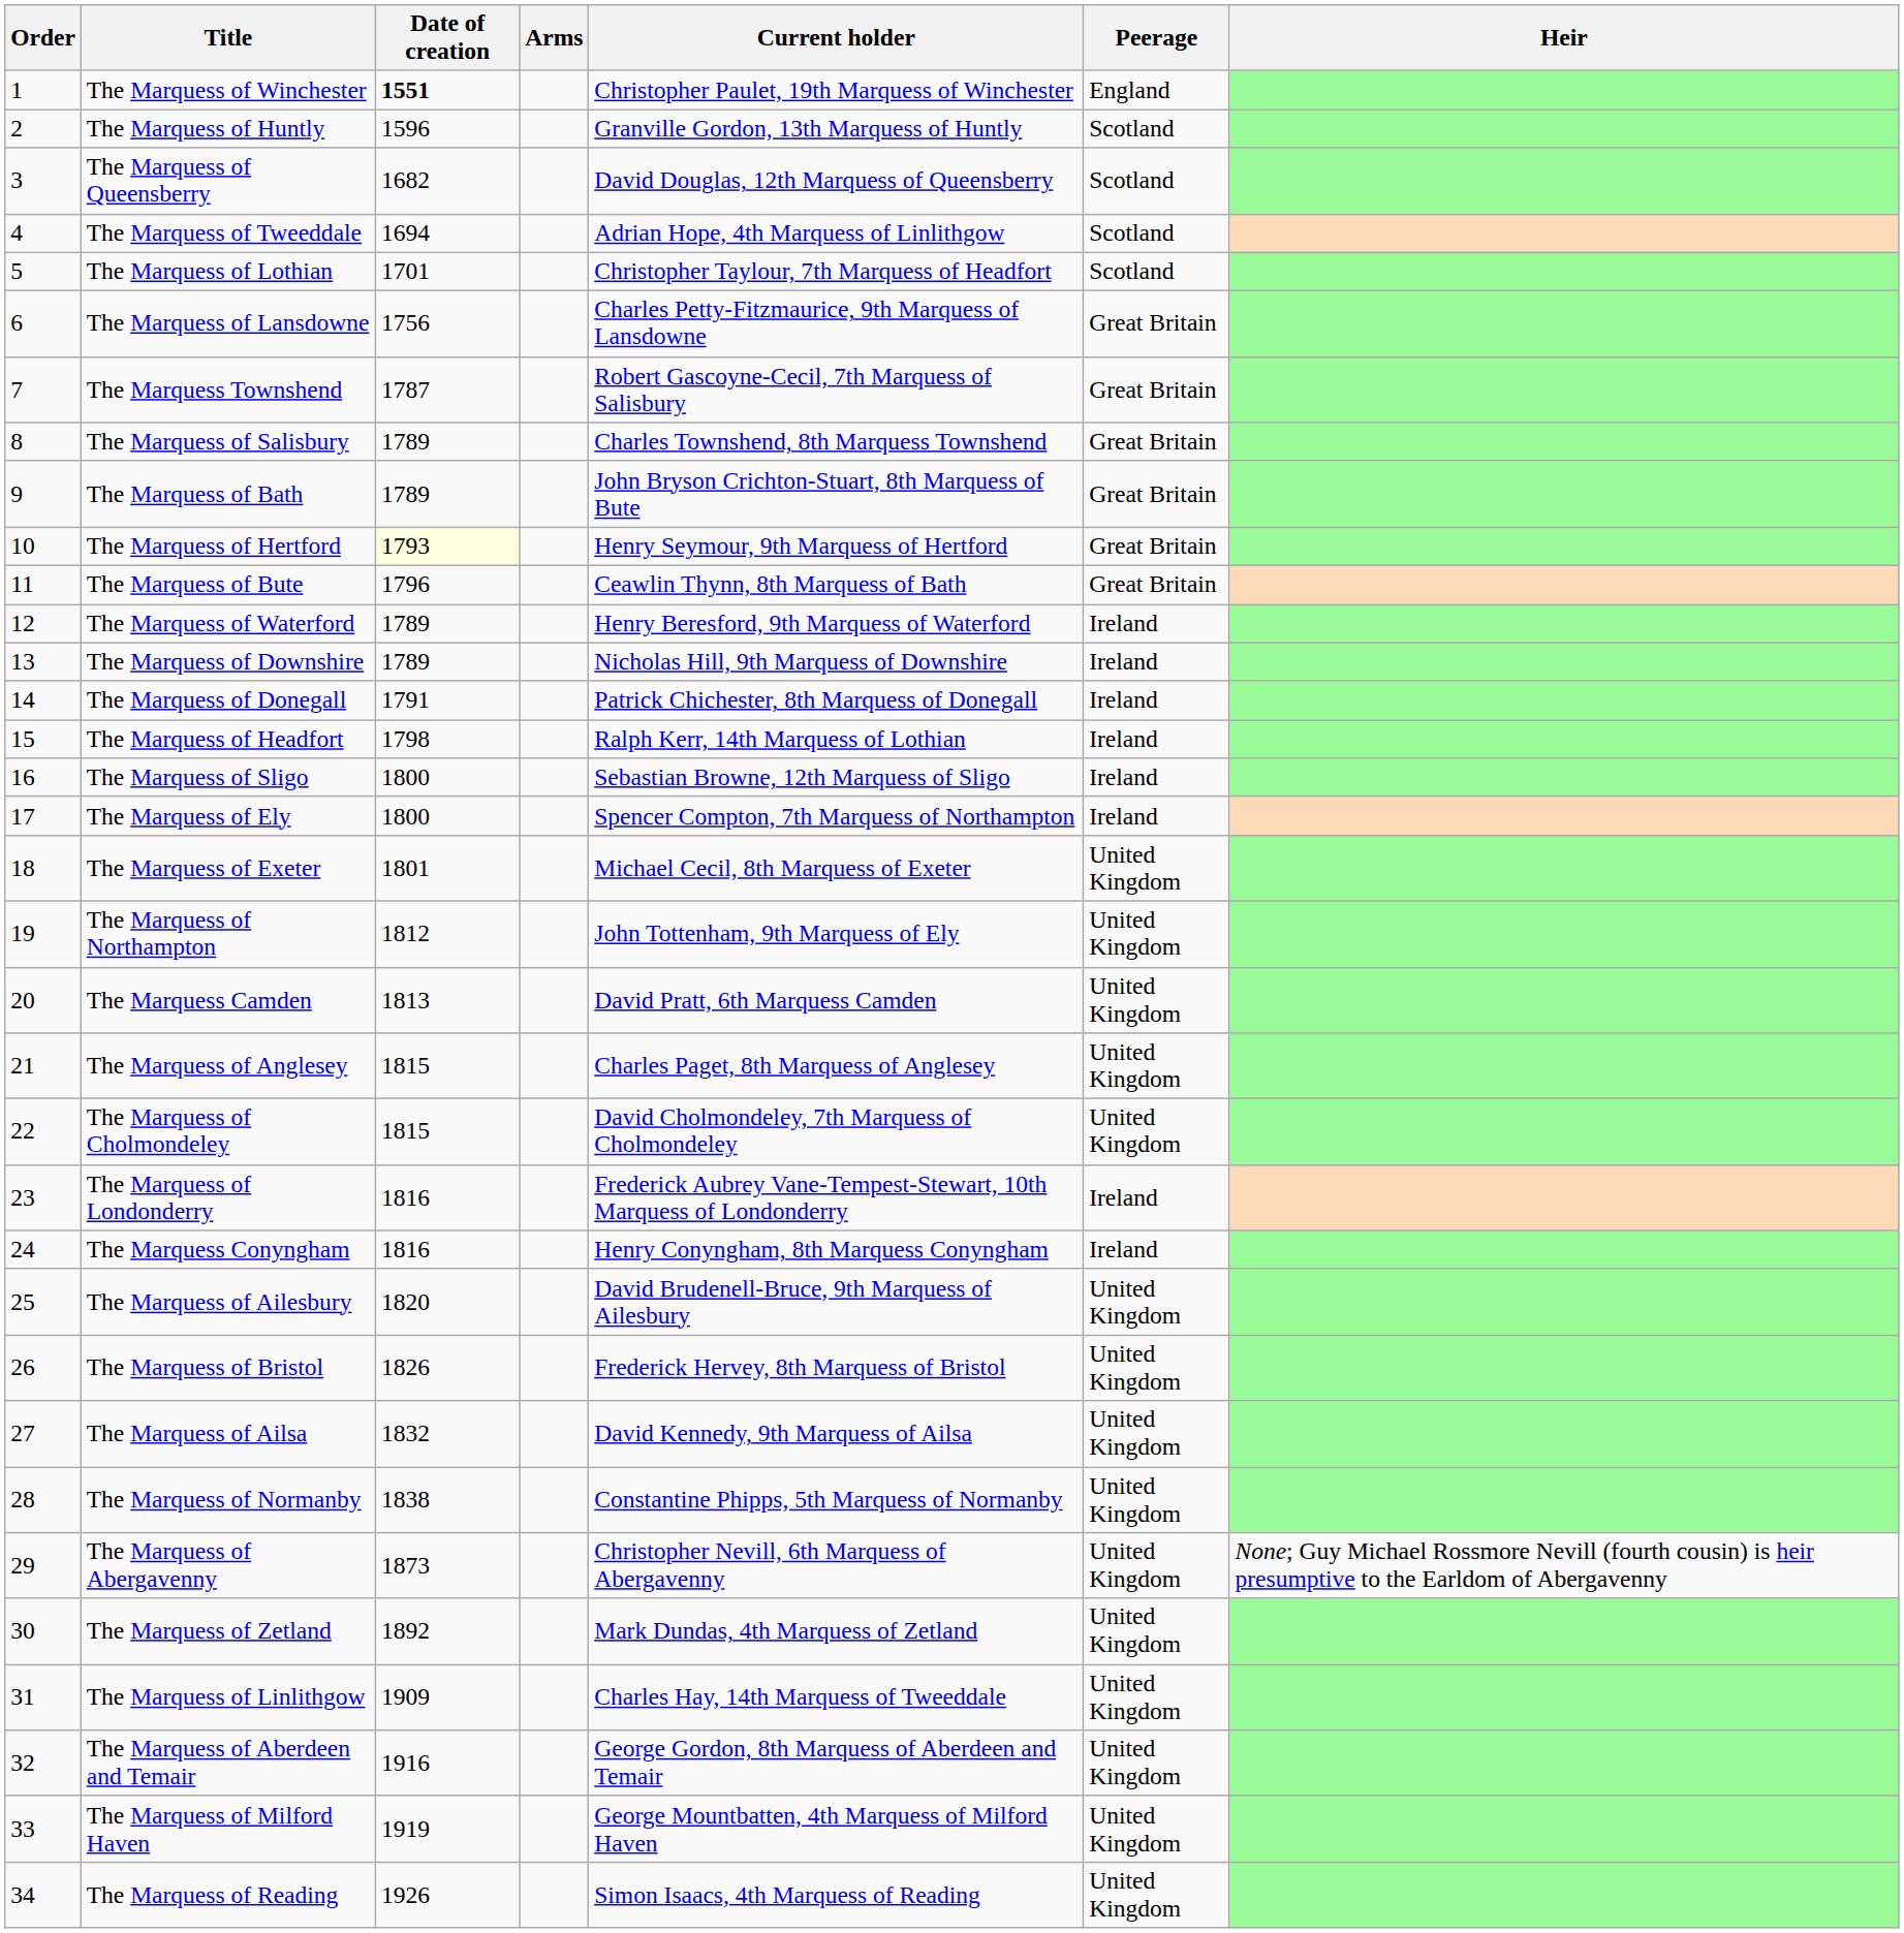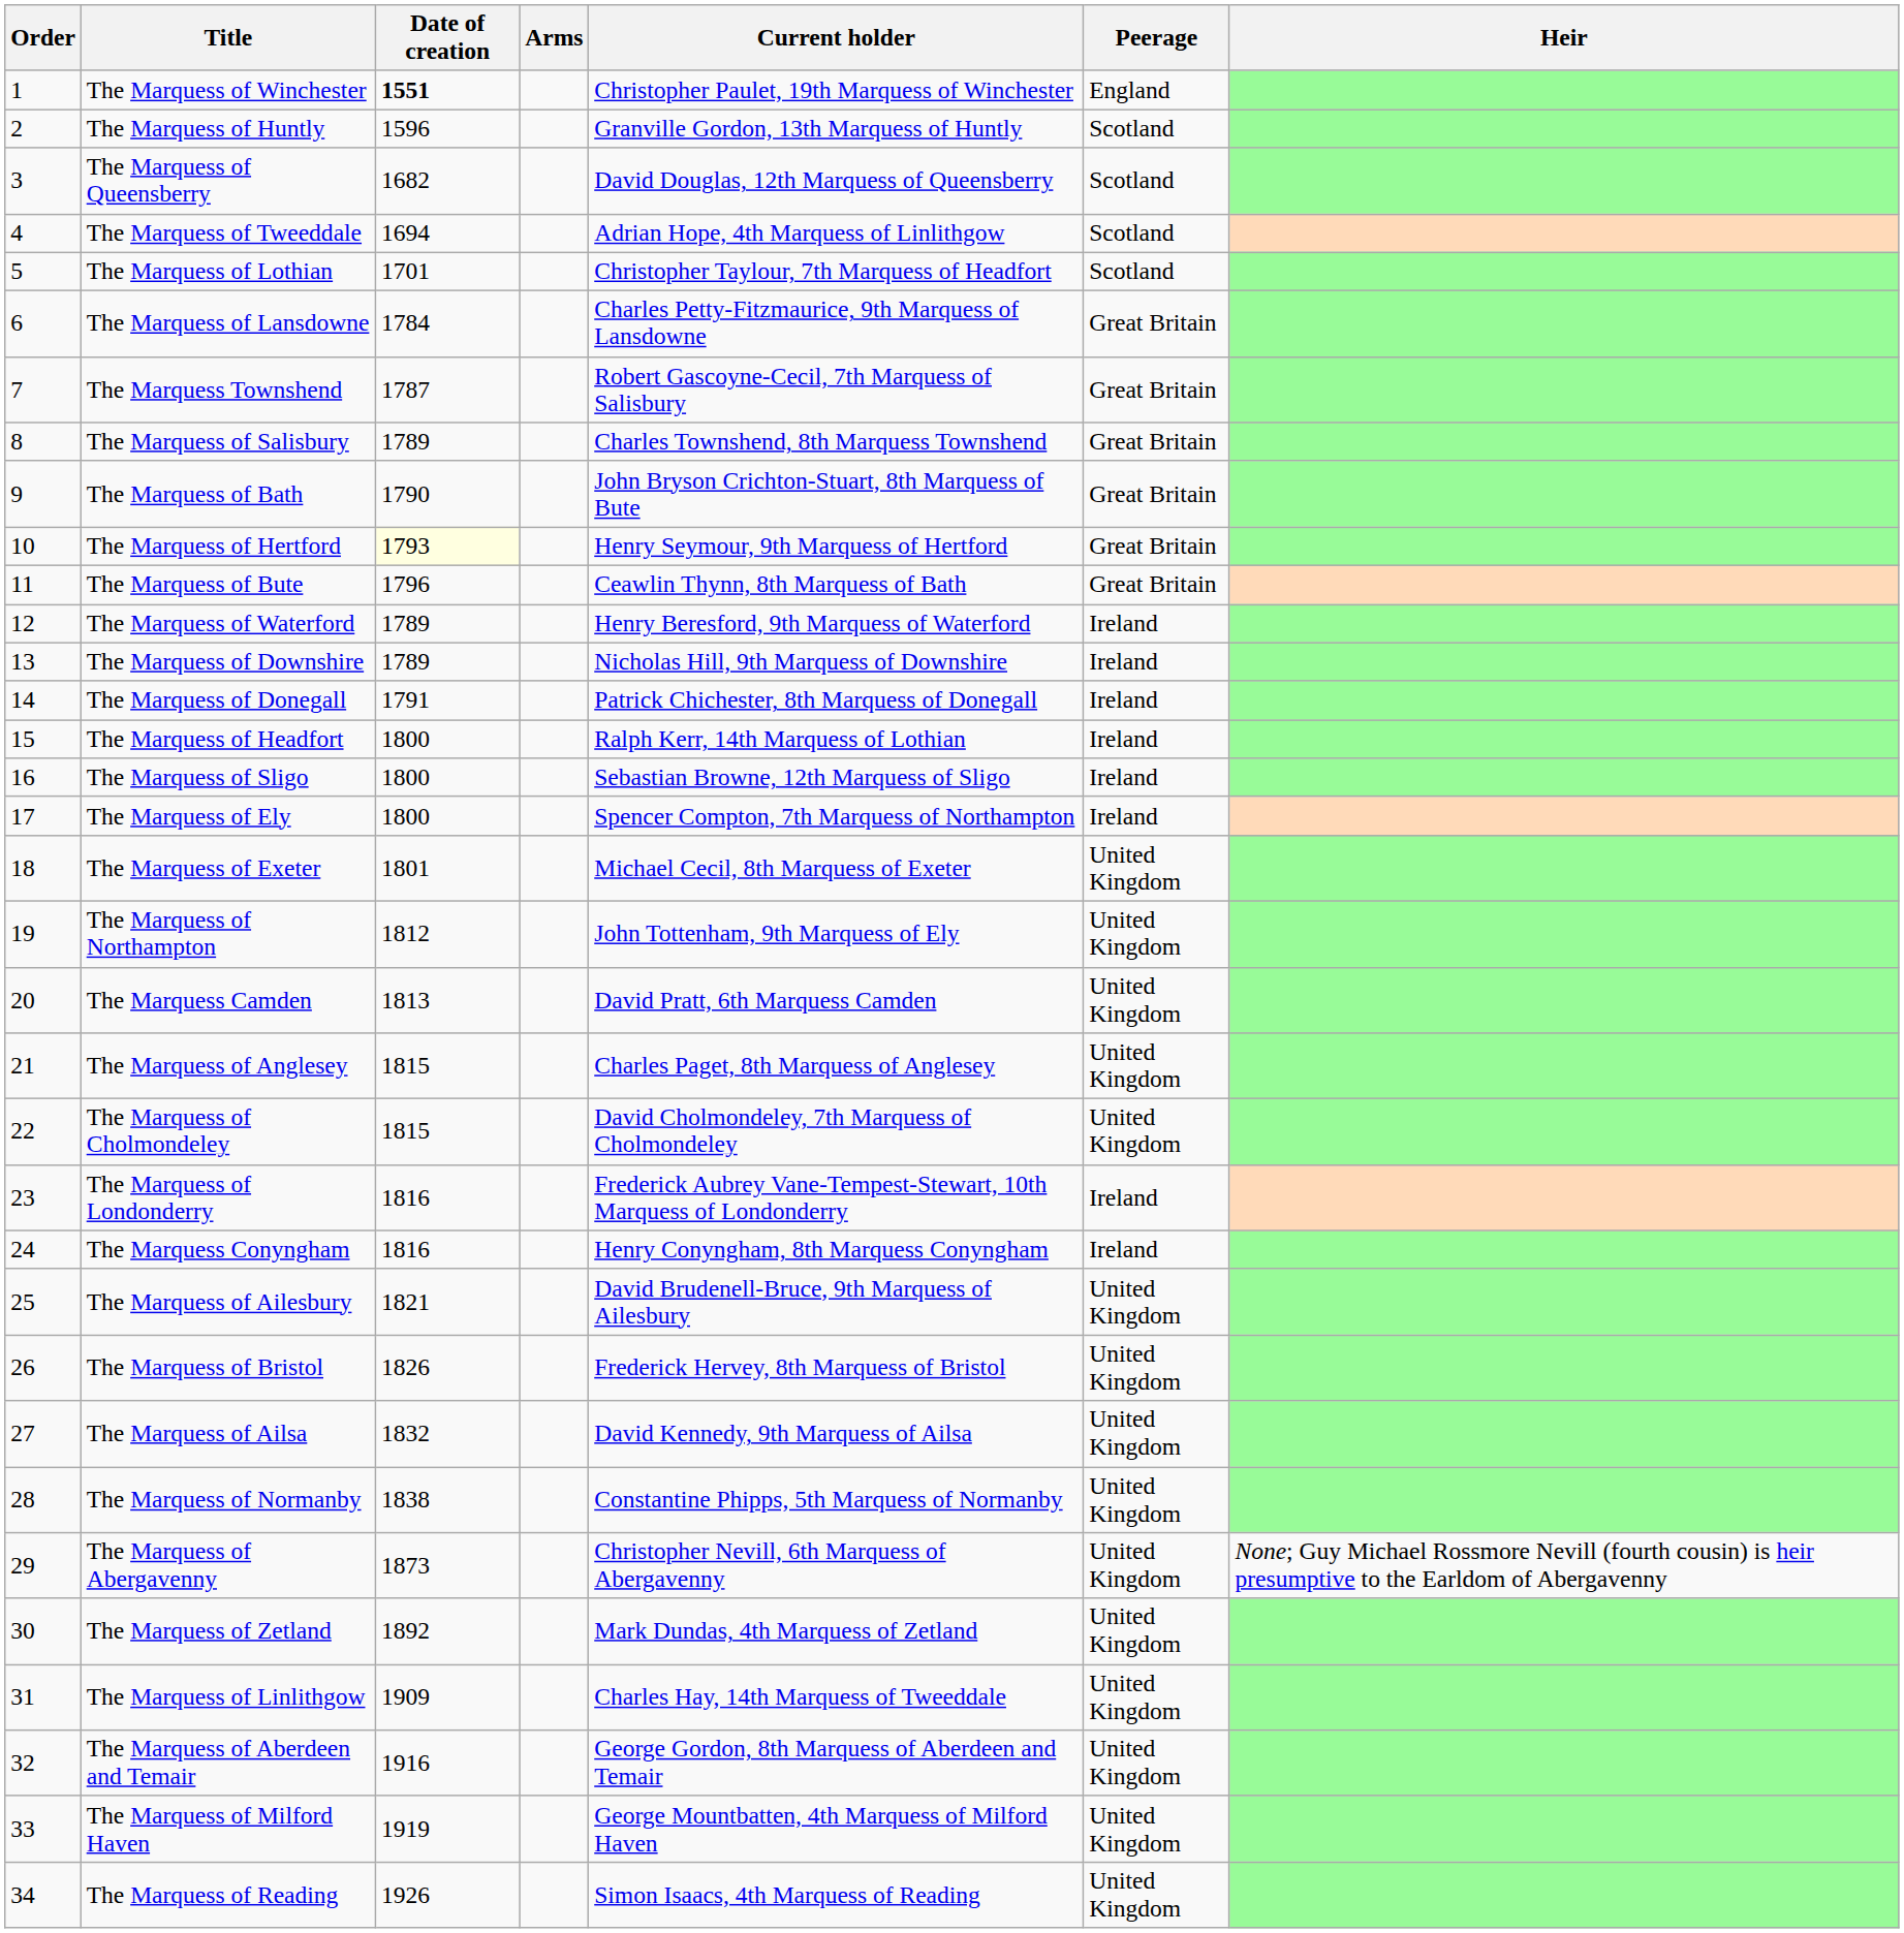The Marquess of Lansdowne | Date of creation: 1756 -> 1784
The Marquess of Bath | Date of creation: 1789 -> 1790
The Marquess of Headfort | Date of creation: 1798 -> 1800
The Marquess of Ailesbury | Date of creation: 1820 -> 1821
